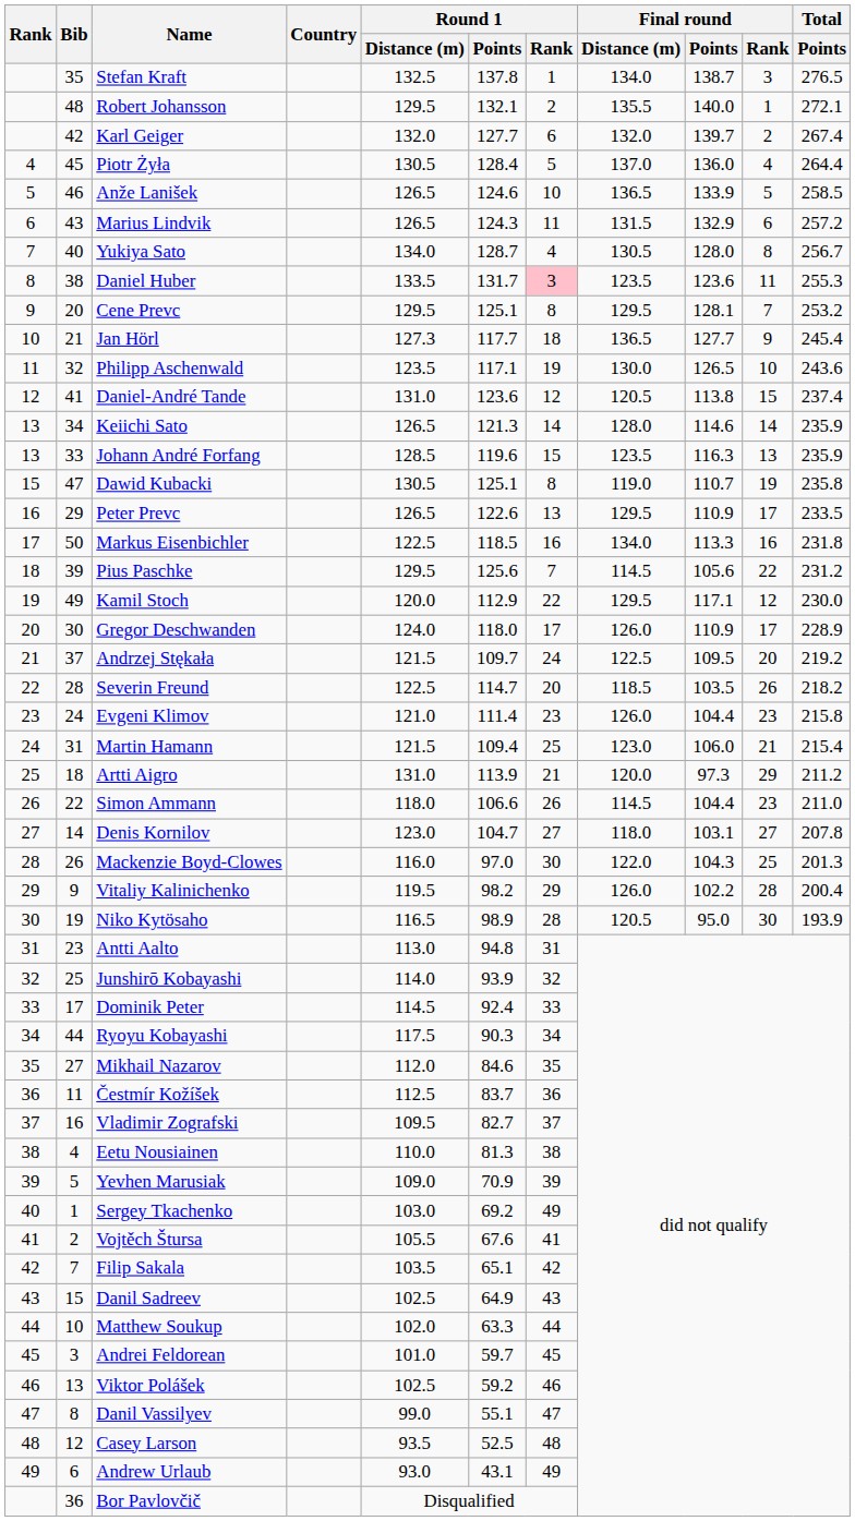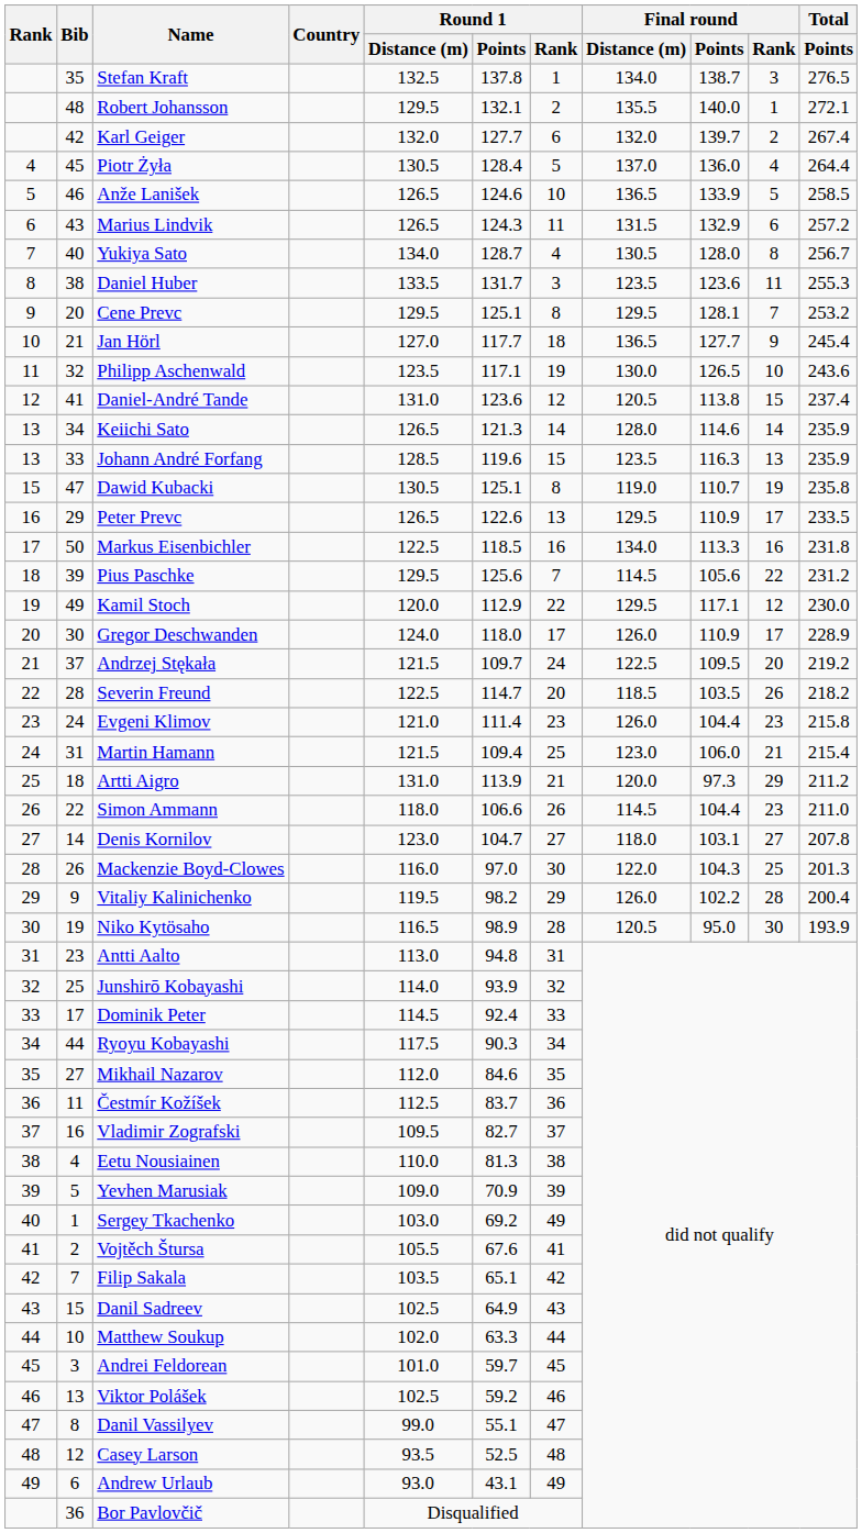Daniel Huber | Round 1 / Rank: pink background -> no background
Jan Hörl | Round 1 / Distance (m): 127.3 -> 127.0
